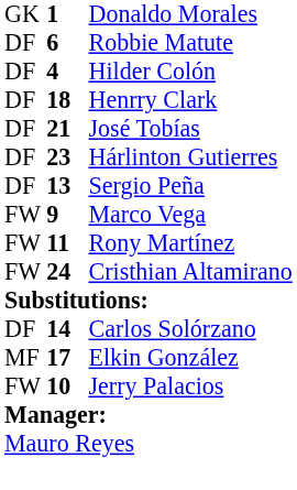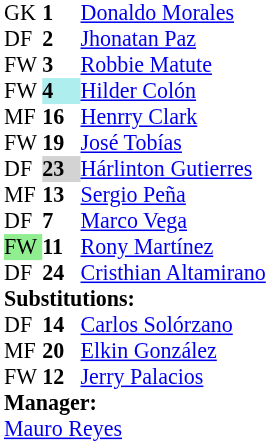+ row: DF | 2 | Jhonatan Paz
Robbie Matute | column 1: DF -> FW
Robbie Matute | column 2: 6 -> 3
Hilder Colón | column 1: DF -> FW
Hilder Colón | column 2: no background -> paleturquoise background
Henrry Clark | column 1: DF -> MF
Henrry Clark | column 2: 18 -> 16
José Tobías | column 1: DF -> FW
José Tobías | column 2: 21 -> 19
Hárlinton Gutierres | column 2: no background -> lightgrey background
Sergio Peña | column 1: DF -> MF
Marco Vega | column 1: FW -> DF
Marco Vega | column 2: 9 -> 7
Rony Martínez | column 1: no background -> lightgreen background
Cristhian Altamirano | column 1: FW -> DF
Elkin González | column 2: 17 -> 20
Jerry Palacios | column 2: 10 -> 12
